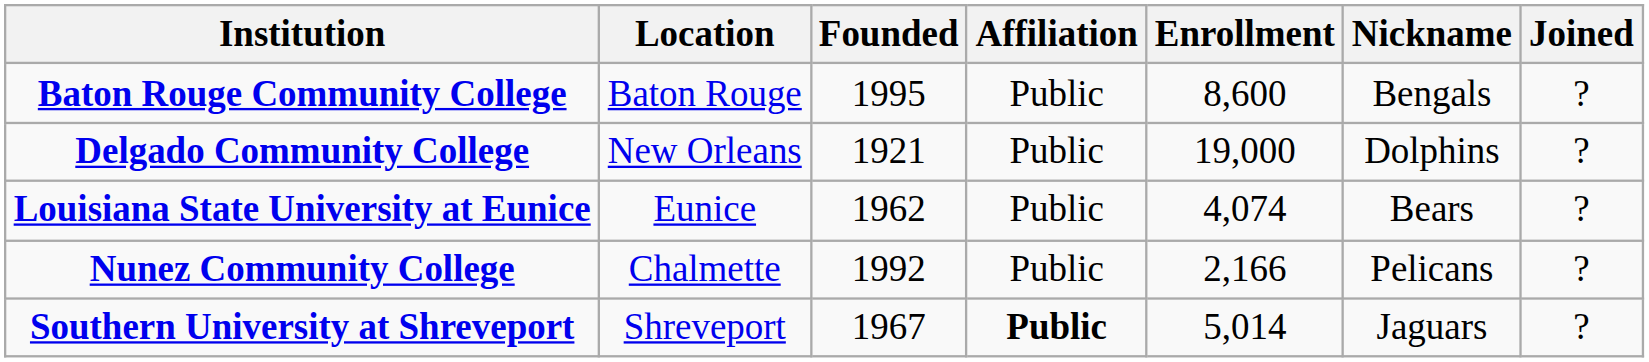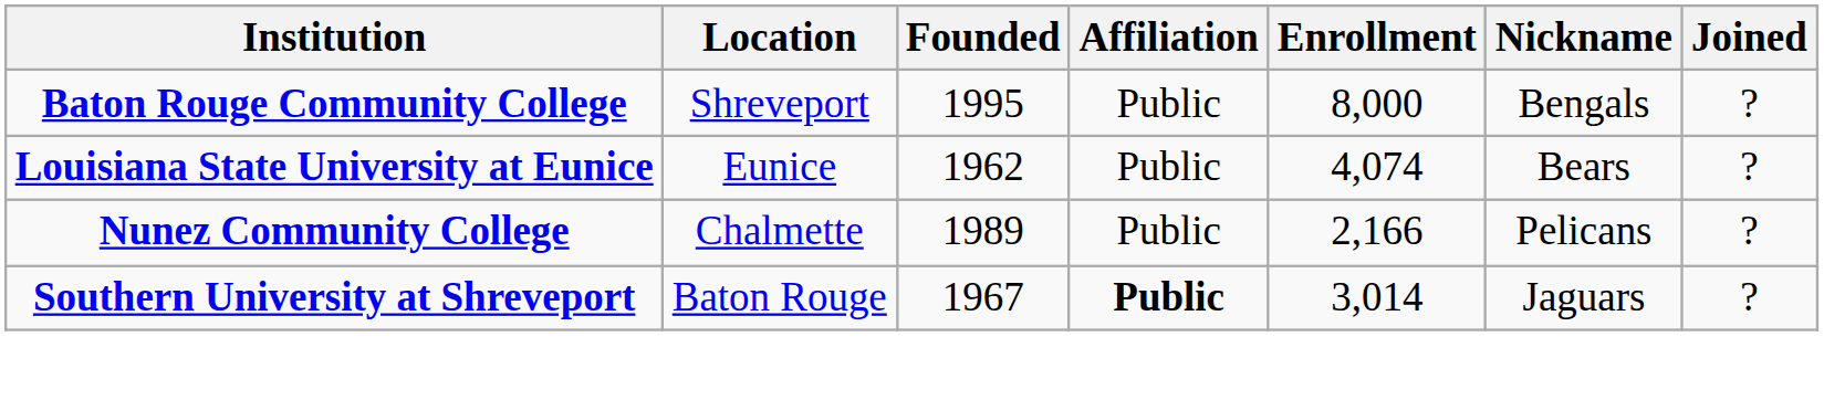Baton Rouge Community College | Location: Baton Rouge -> Shreveport
Baton Rouge Community College | Enrollment: 8,600 -> 8,000
- row: Delgado Community College | New Orleans | 1921 | Public | 19,000 | Dolphins | ?
Nunez Community College | Founded: 1992 -> 1989
Southern University at Shreveport | Location: Shreveport -> Baton Rouge
Southern University at Shreveport | Enrollment: 5,014 -> 3,014
